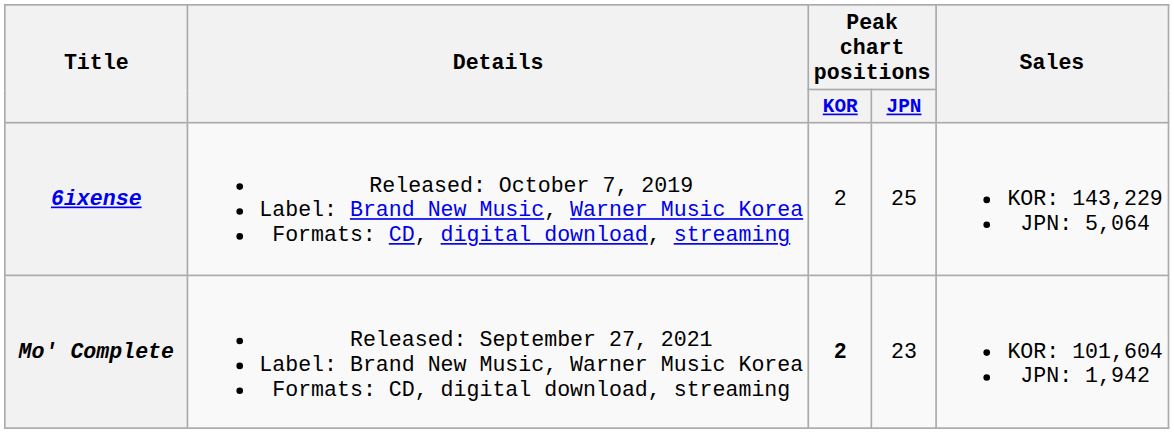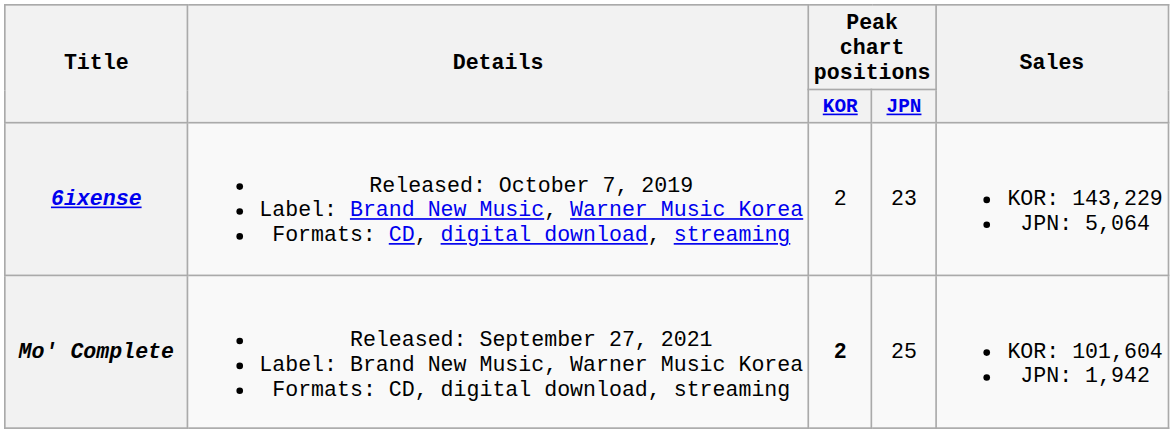6ixense | Peak chart positions / JPN: 25 -> 23
Mo' Complete | Peak chart positions / JPN: 23 -> 25
